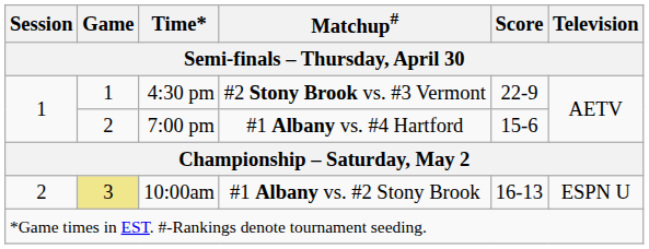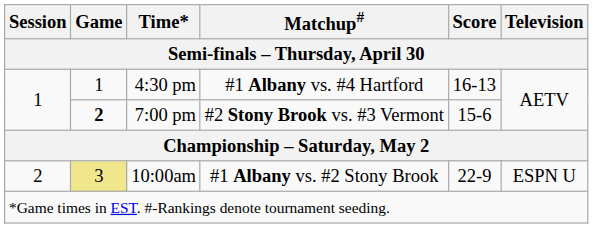4:30 pm | Matchup#: #2 Stony Brook vs. #3 Vermont -> #1 Albany vs. #4 Hartford
4:30 pm | Score: 22-9 -> 16-13
7:00 pm | Game: normal -> bold
7:00 pm | Matchup#: #1 Albany vs. #4 Hartford -> #2 Stony Brook vs. #3 Vermont
10:00am | Score: 16-13 -> 22-9
